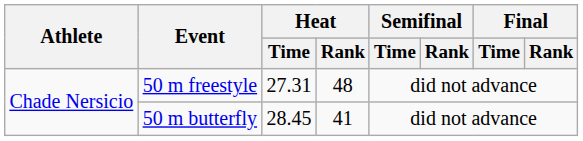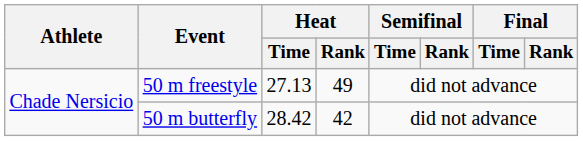50 m freestyle | Heat / Time: 27.31 -> 27.13
50 m freestyle | Heat / Rank: 48 -> 49
50 m butterfly | Heat / Time: 28.45 -> 28.42
50 m butterfly | Heat / Rank: 41 -> 42
